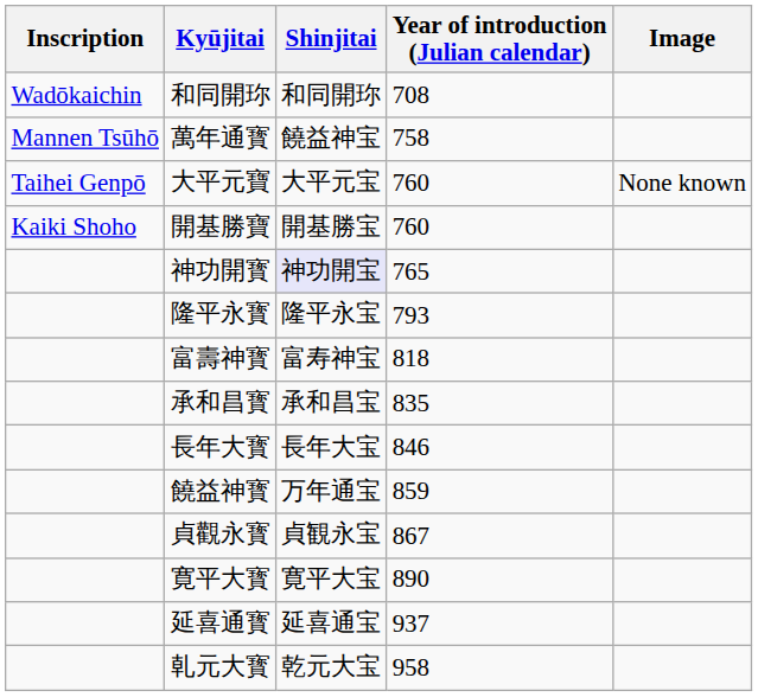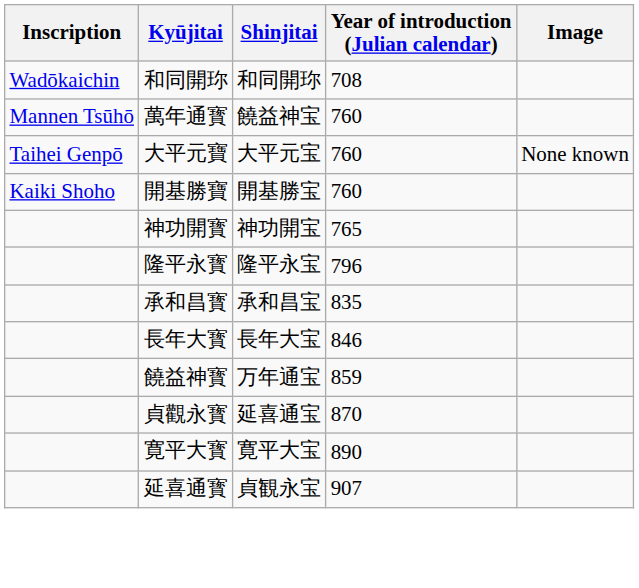萬年通寳 | Year of introduction (Julian calendar): 758 -> 760
神功開寳 | Shinjitai: lavender background -> no background
隆平永寳 | Year of introduction (Julian calendar): 793 -> 796
- row: 富壽神寳 | 富寿神宝 | 818
貞觀永寳 | Shinjitai: 貞観永宝 -> 延喜通宝
貞觀永寳 | Year of introduction (Julian calendar): 867 -> 870
延喜通寳 | Shinjitai: 延喜通宝 -> 貞観永宝
延喜通寳 | Year of introduction (Julian calendar): 937 -> 907
- row: 乹元大寳 | 乾元大宝 | 958
